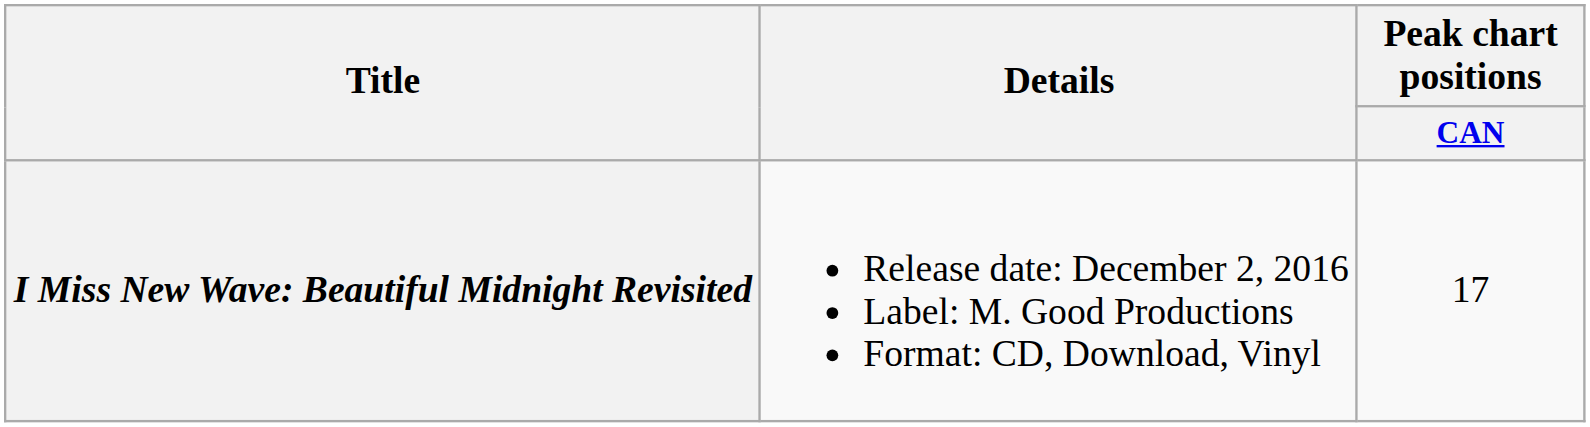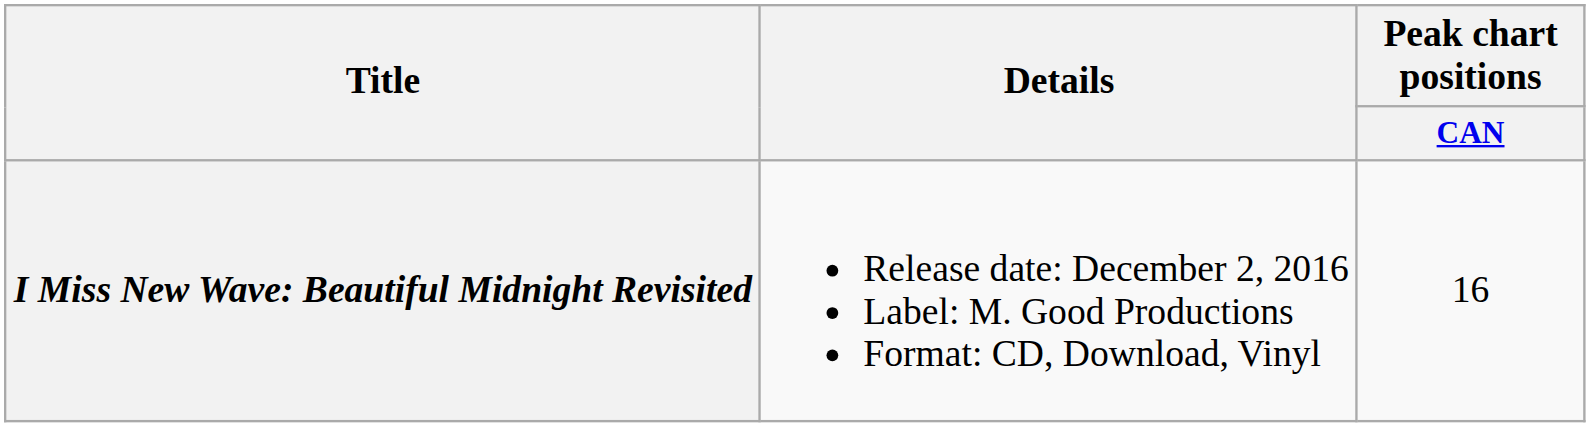I Miss New Wave: Beautiful Midnight Revisited | Peak chart positions / CAN: 17 -> 16
